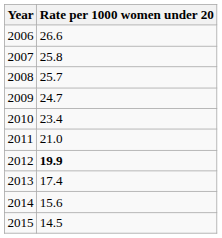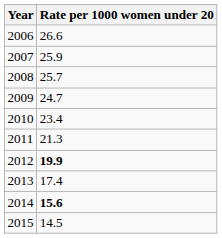2007 | Rate per 1000 women under 20: 25.8 -> 25.9
2011 | Rate per 1000 women under 20: 21.0 -> 21.3
2014 | Rate per 1000 women under 20: normal -> bold
